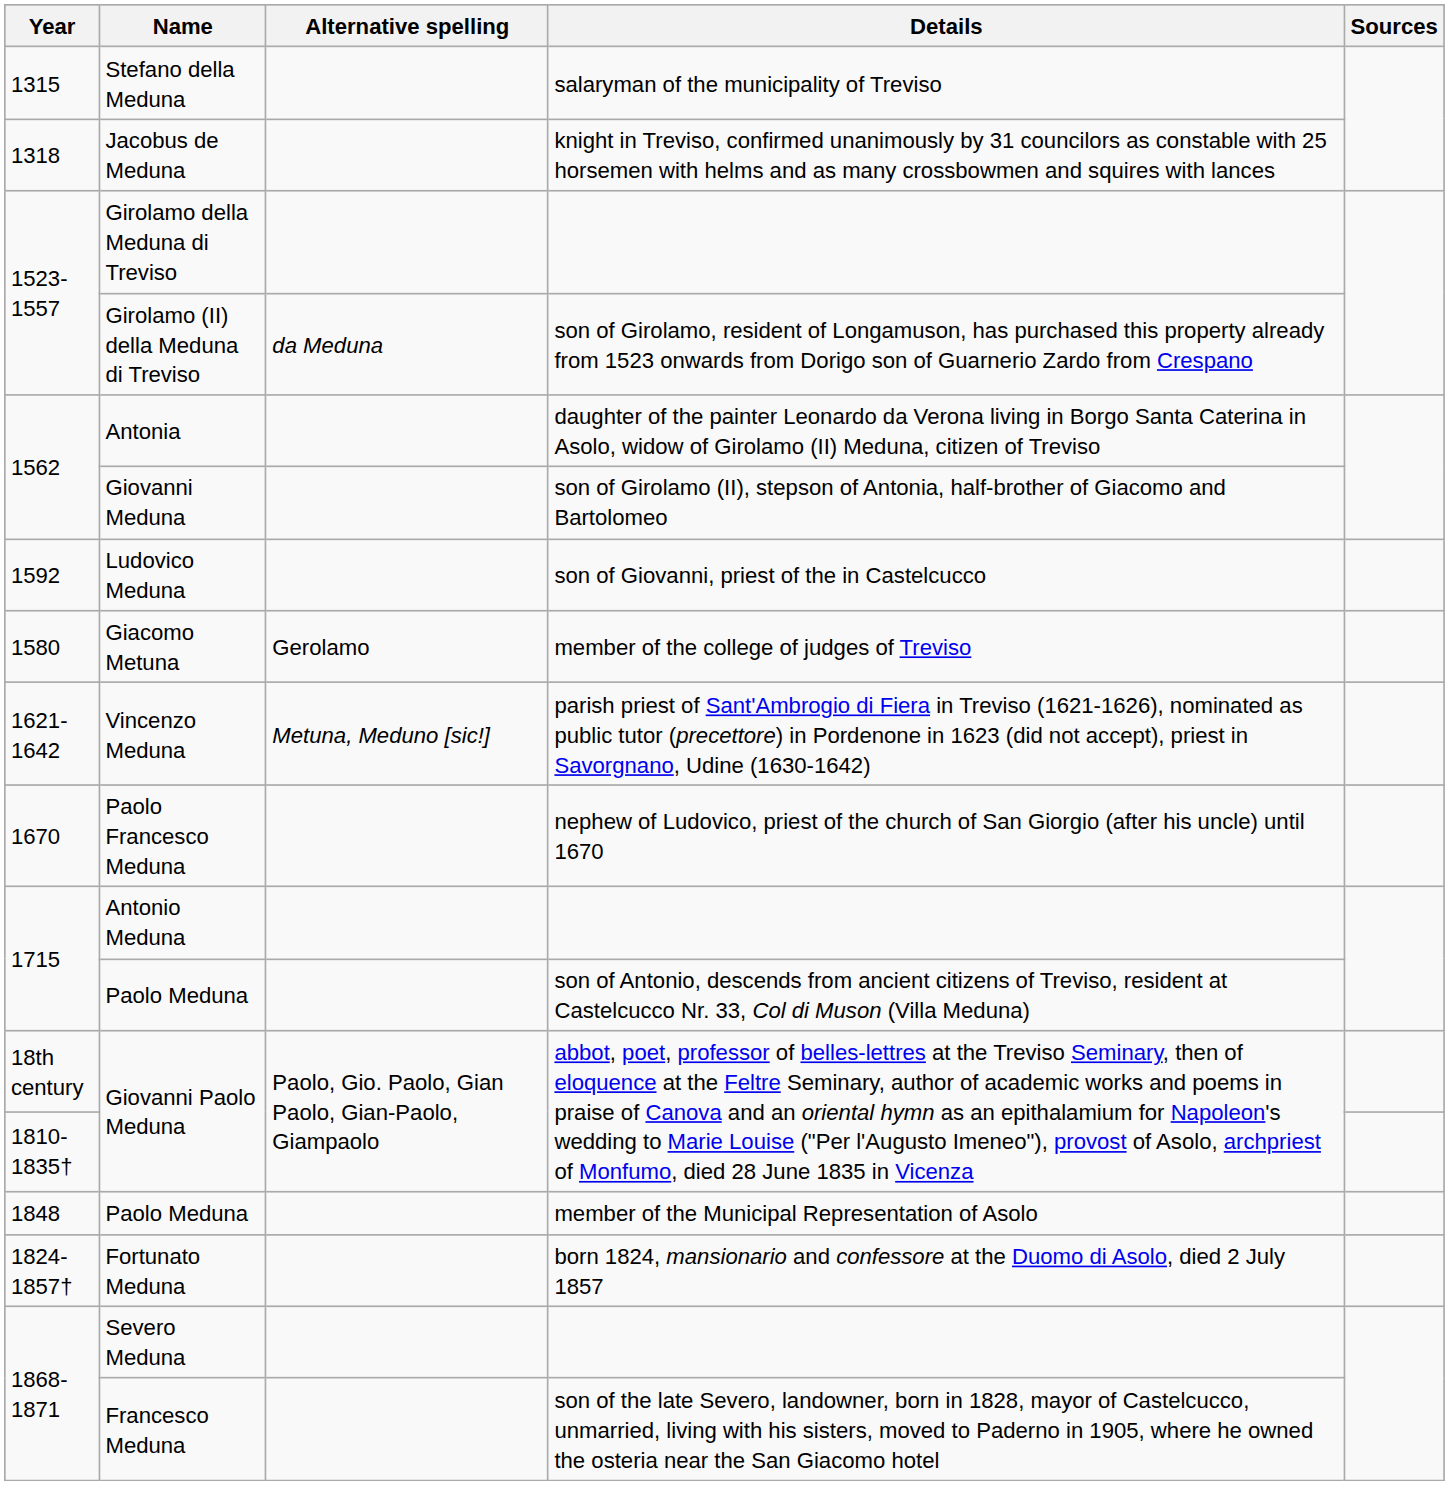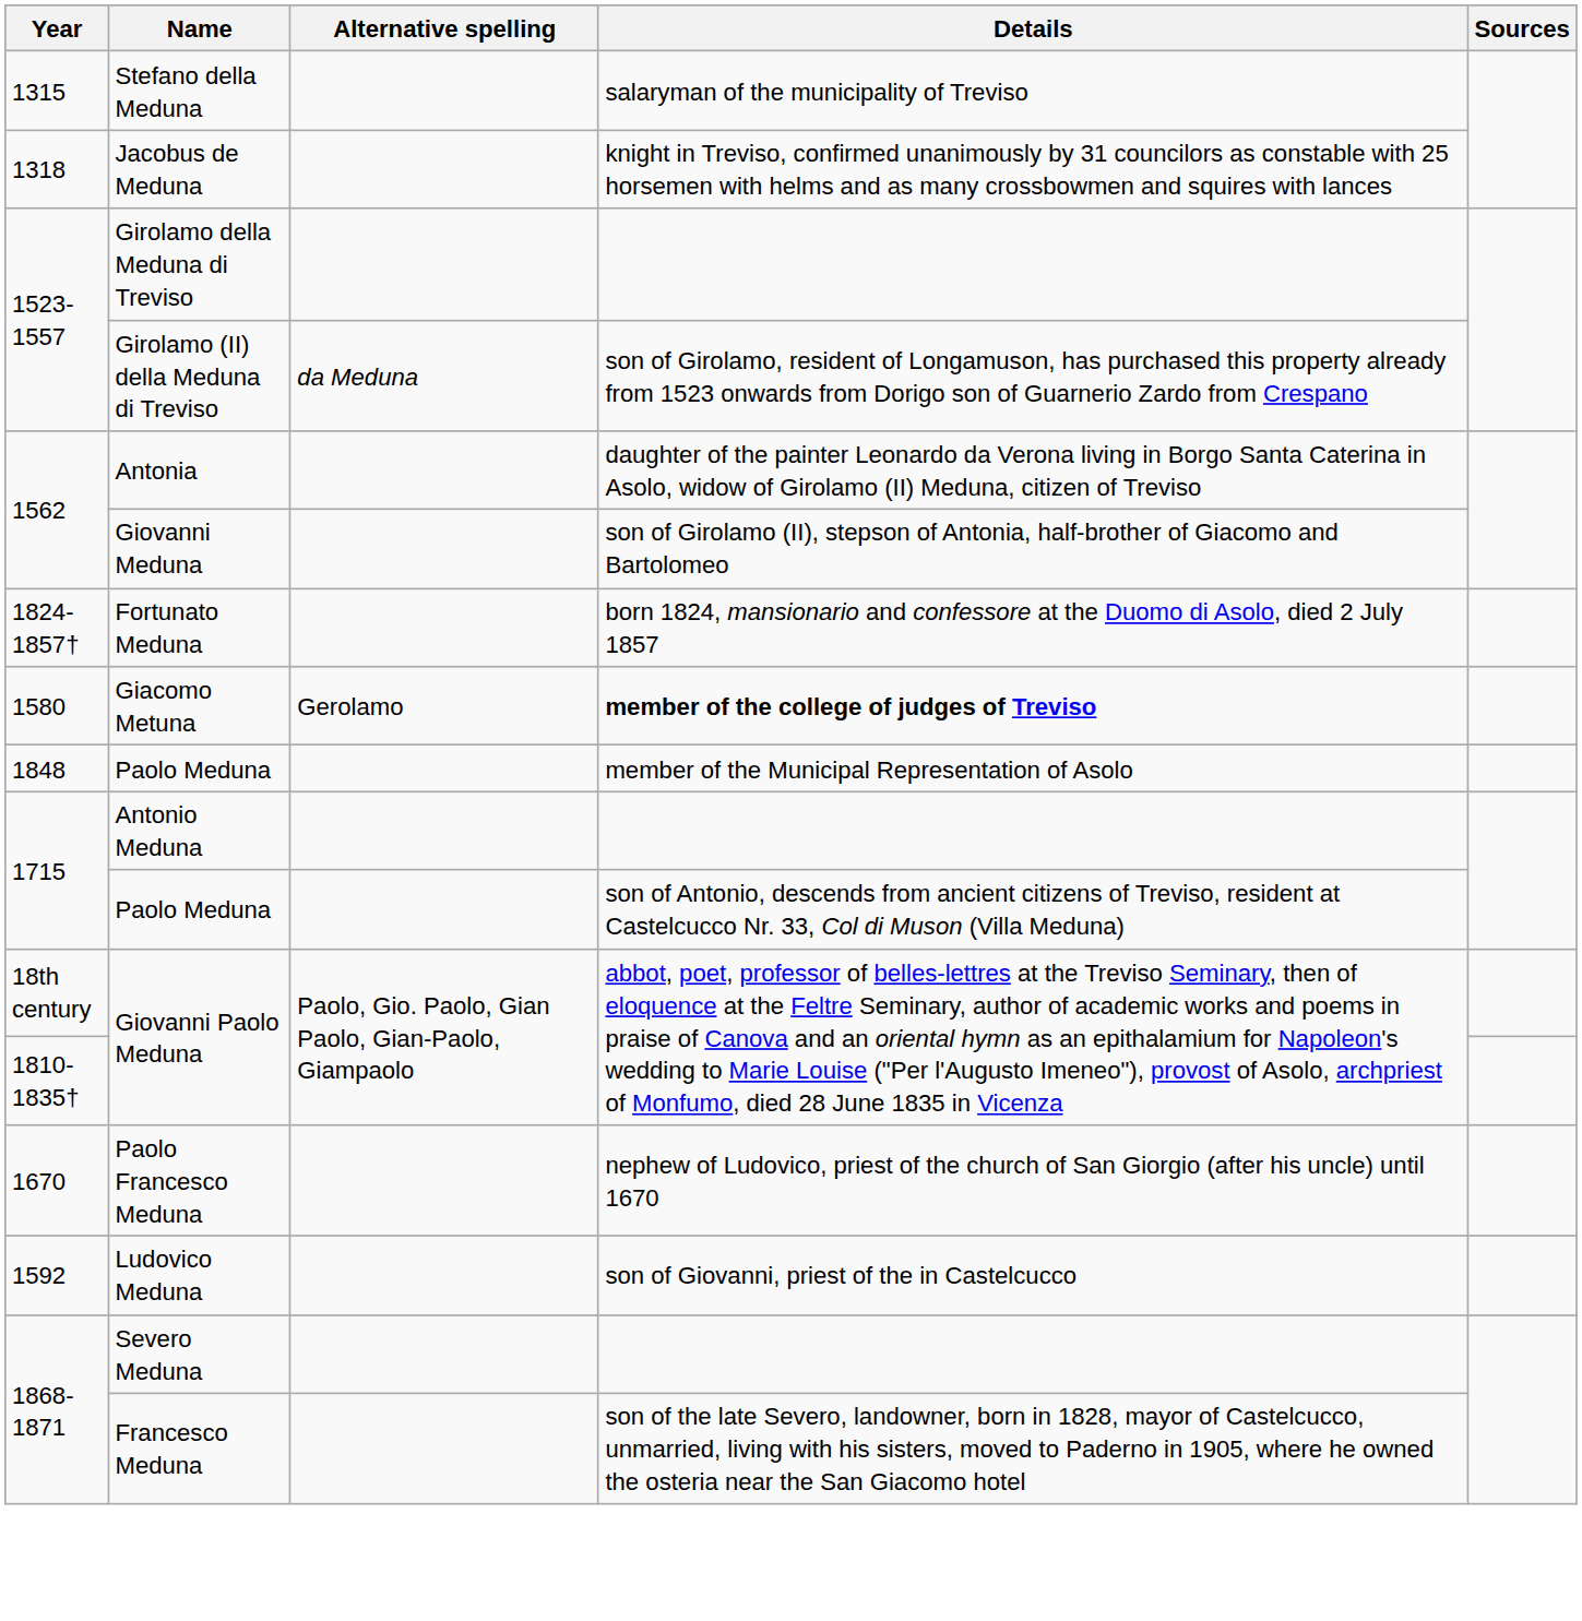rows swapped: Ludovico Meduna <-> Fortunato Meduna
Giacomo Metuna | Details: normal -> bold
- row: 1621-1642 | Vincenzo Meduna | Metuna, Meduno [sic!] | parish priest of Sant'Ambrogio di Fiera in Treviso (1621-1626), nominated as public tutor (precettore) in Pordenone in 1623 (did not accept), priest in Savorgnano, Udine (1630-1642)
rows swapped: Paolo Francesco Meduna <-> 1848 / Paolo Meduna
